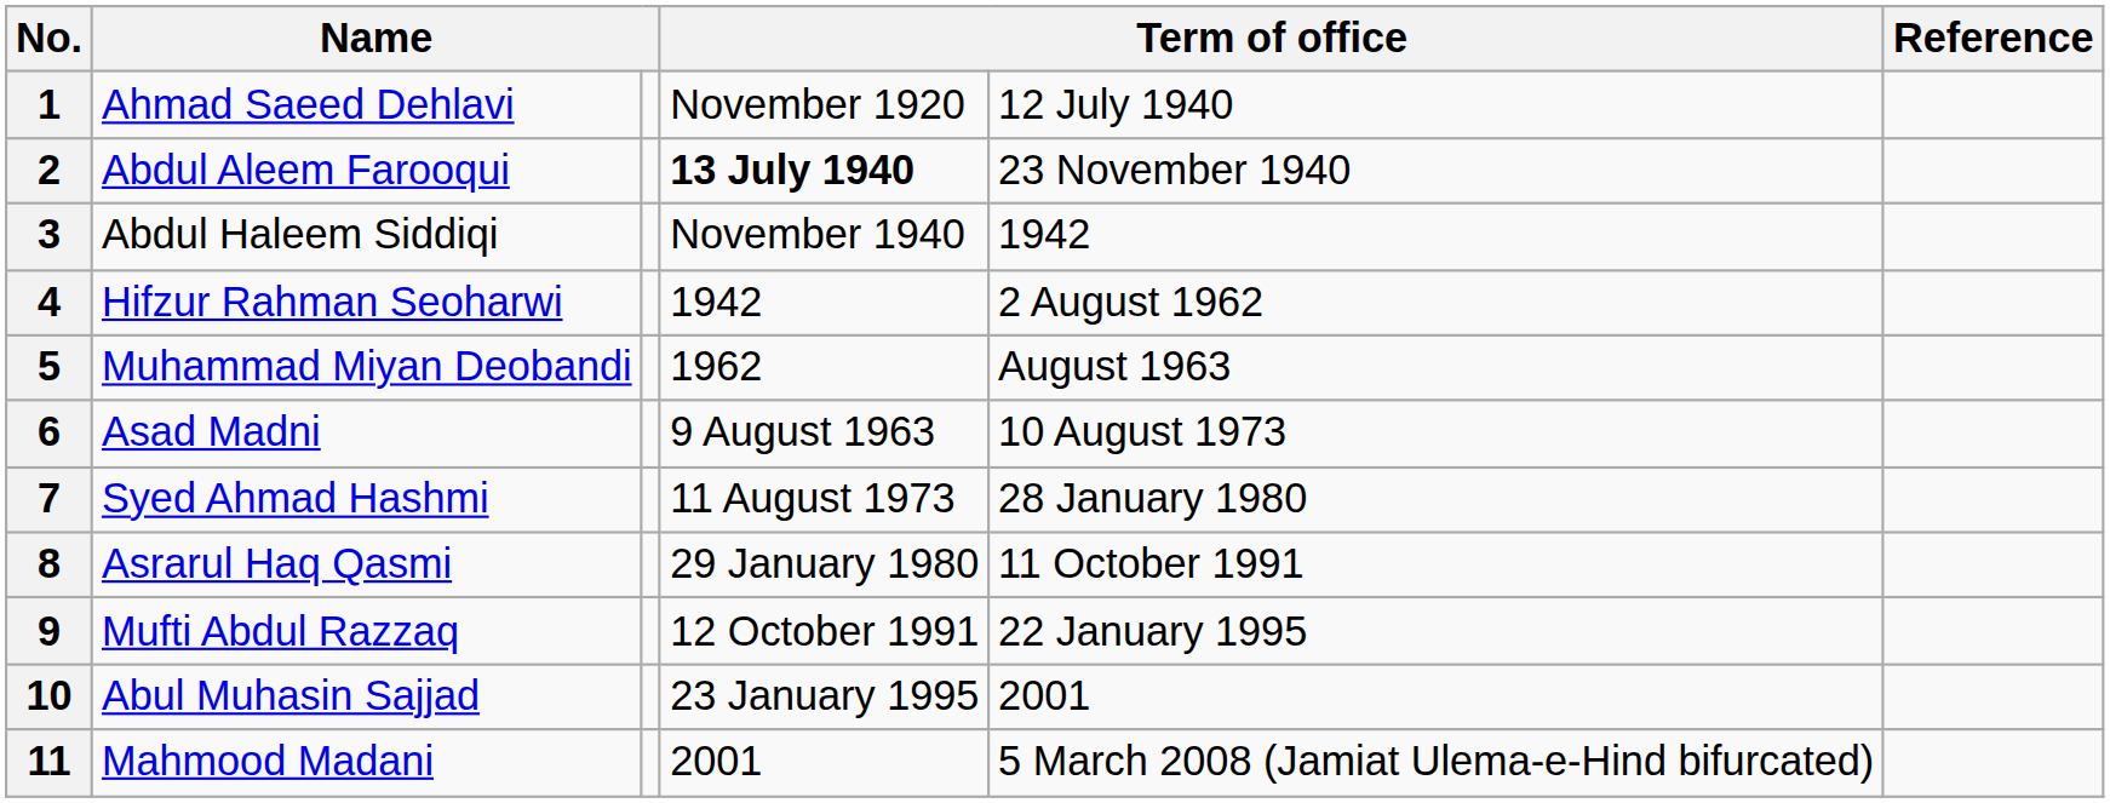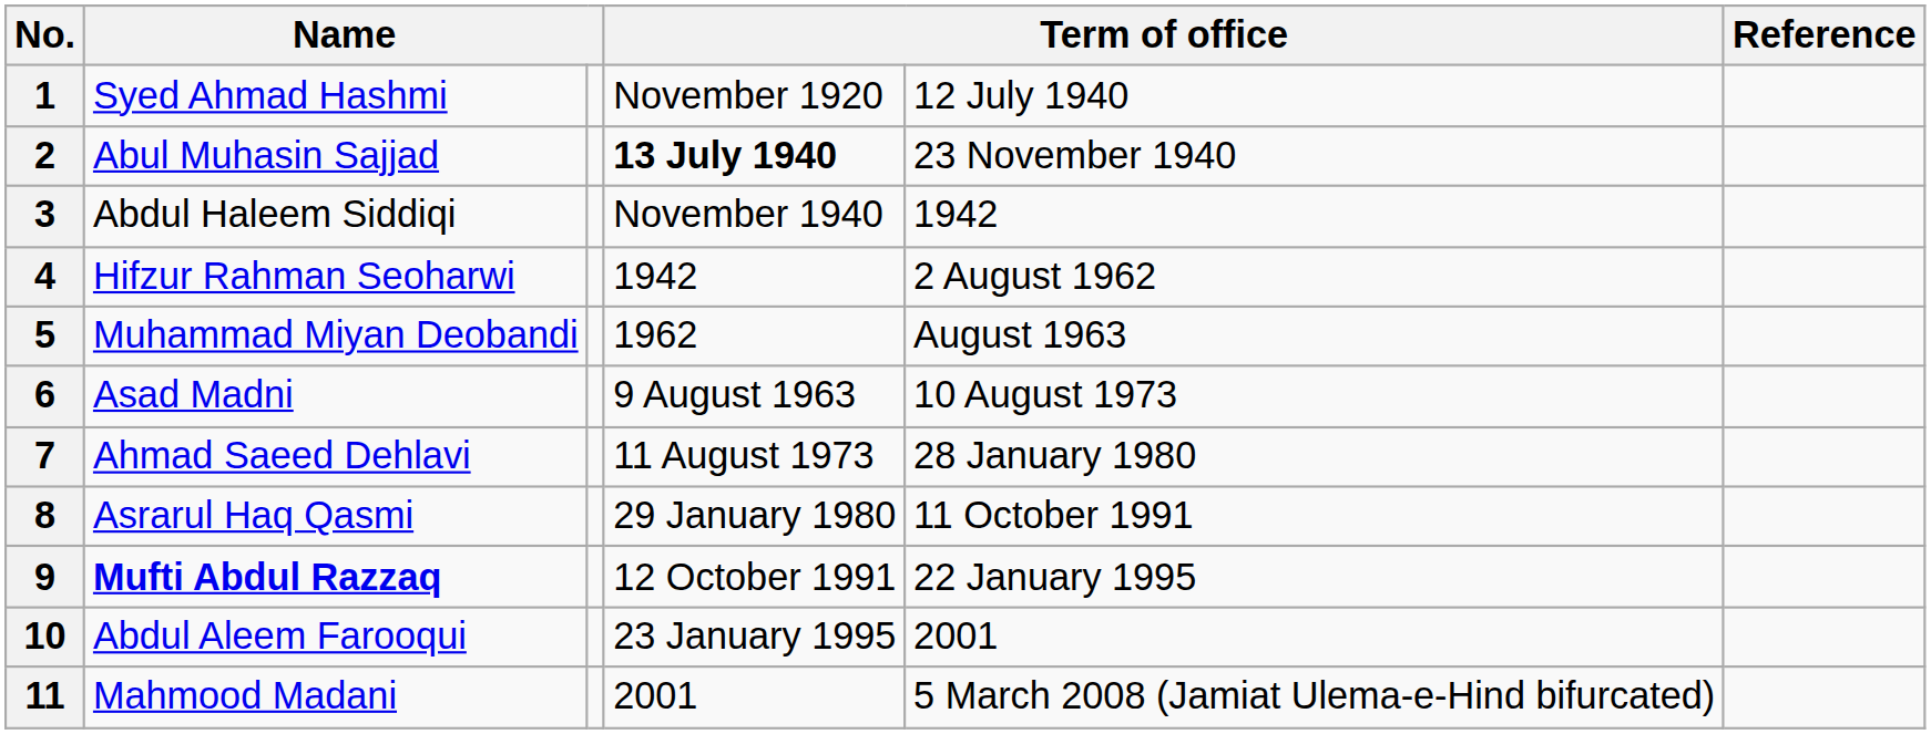1 | column 2: Ahmad Saeed Dehlavi -> Syed Ahmad Hashmi
2 | column 2: Abdul Aleem Farooqui -> Abul Muhasin Sajjad
7 | column 2: Syed Ahmad Hashmi -> Ahmad Saeed Dehlavi
9 | column 2: normal -> bold
10 | column 2: Abul Muhasin Sajjad -> Abdul Aleem Farooqui
